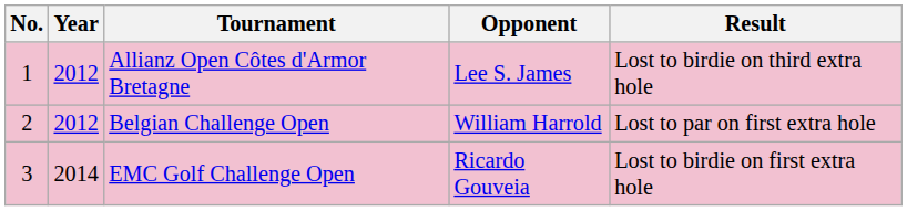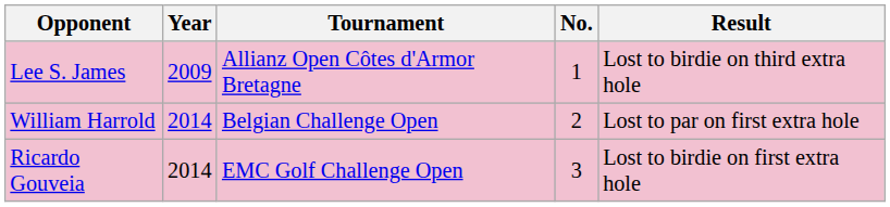columns swapped: No. <-> Opponent
Allianz Open Côtes d'Armor Bretagne | Year: 2012 -> 2009
Belgian Challenge Open | Year: 2012 -> 2014
